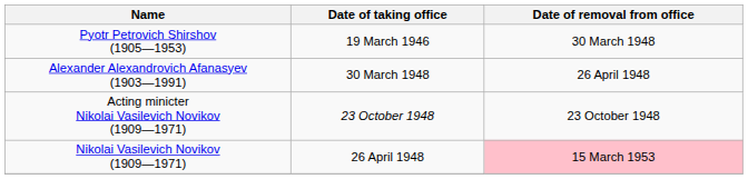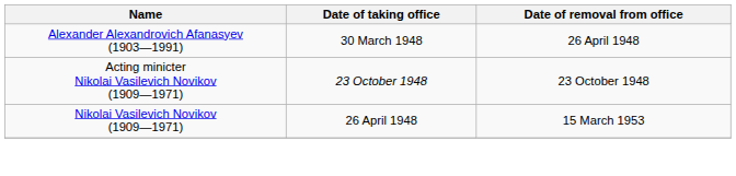- row: Pyotr Petrovich Shirshov (1905—1953) | 19 March 1946 | 30 March 1948
Nikolai Vasilevich Novikov (1909—1971) | Date of removal from office: pink background -> no background
